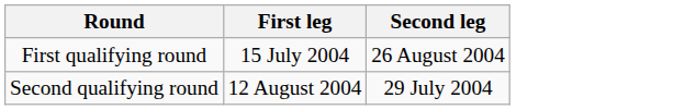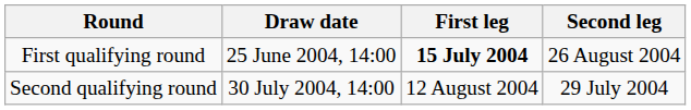+ column: Draw date | 25 June 2004, 14:00 | 30 July 2004, 14:00
First qualifying round | First leg: normal -> bold
